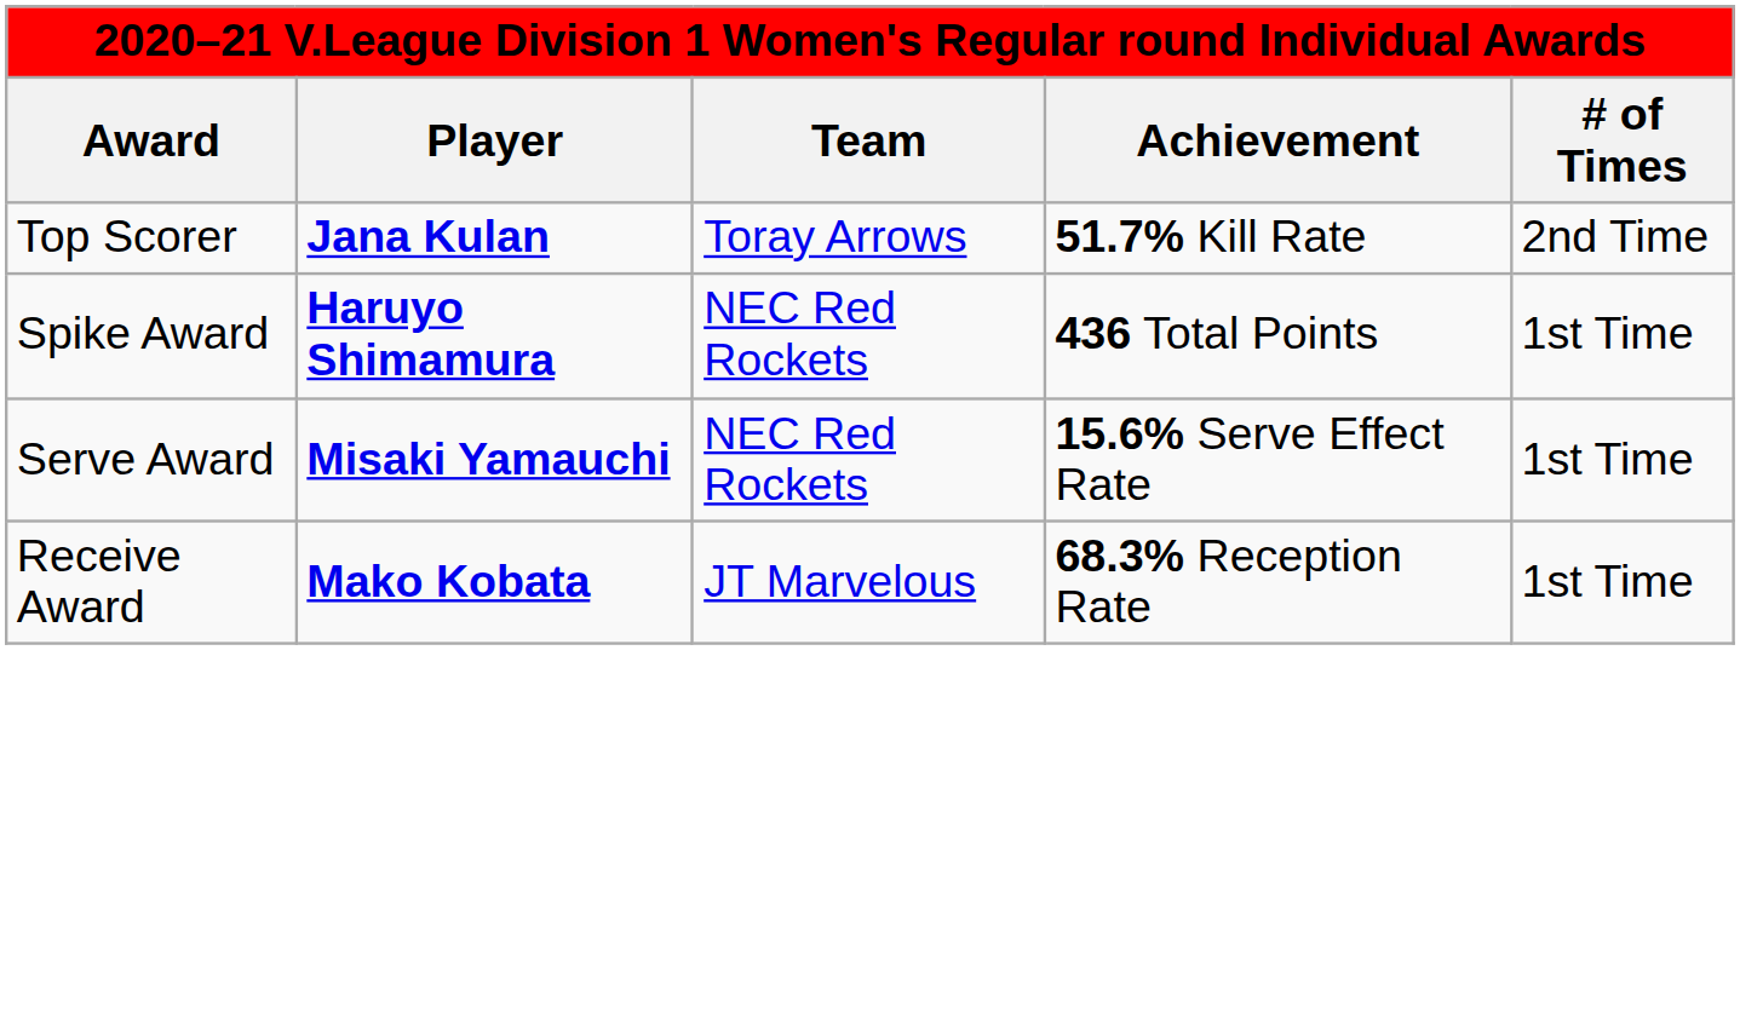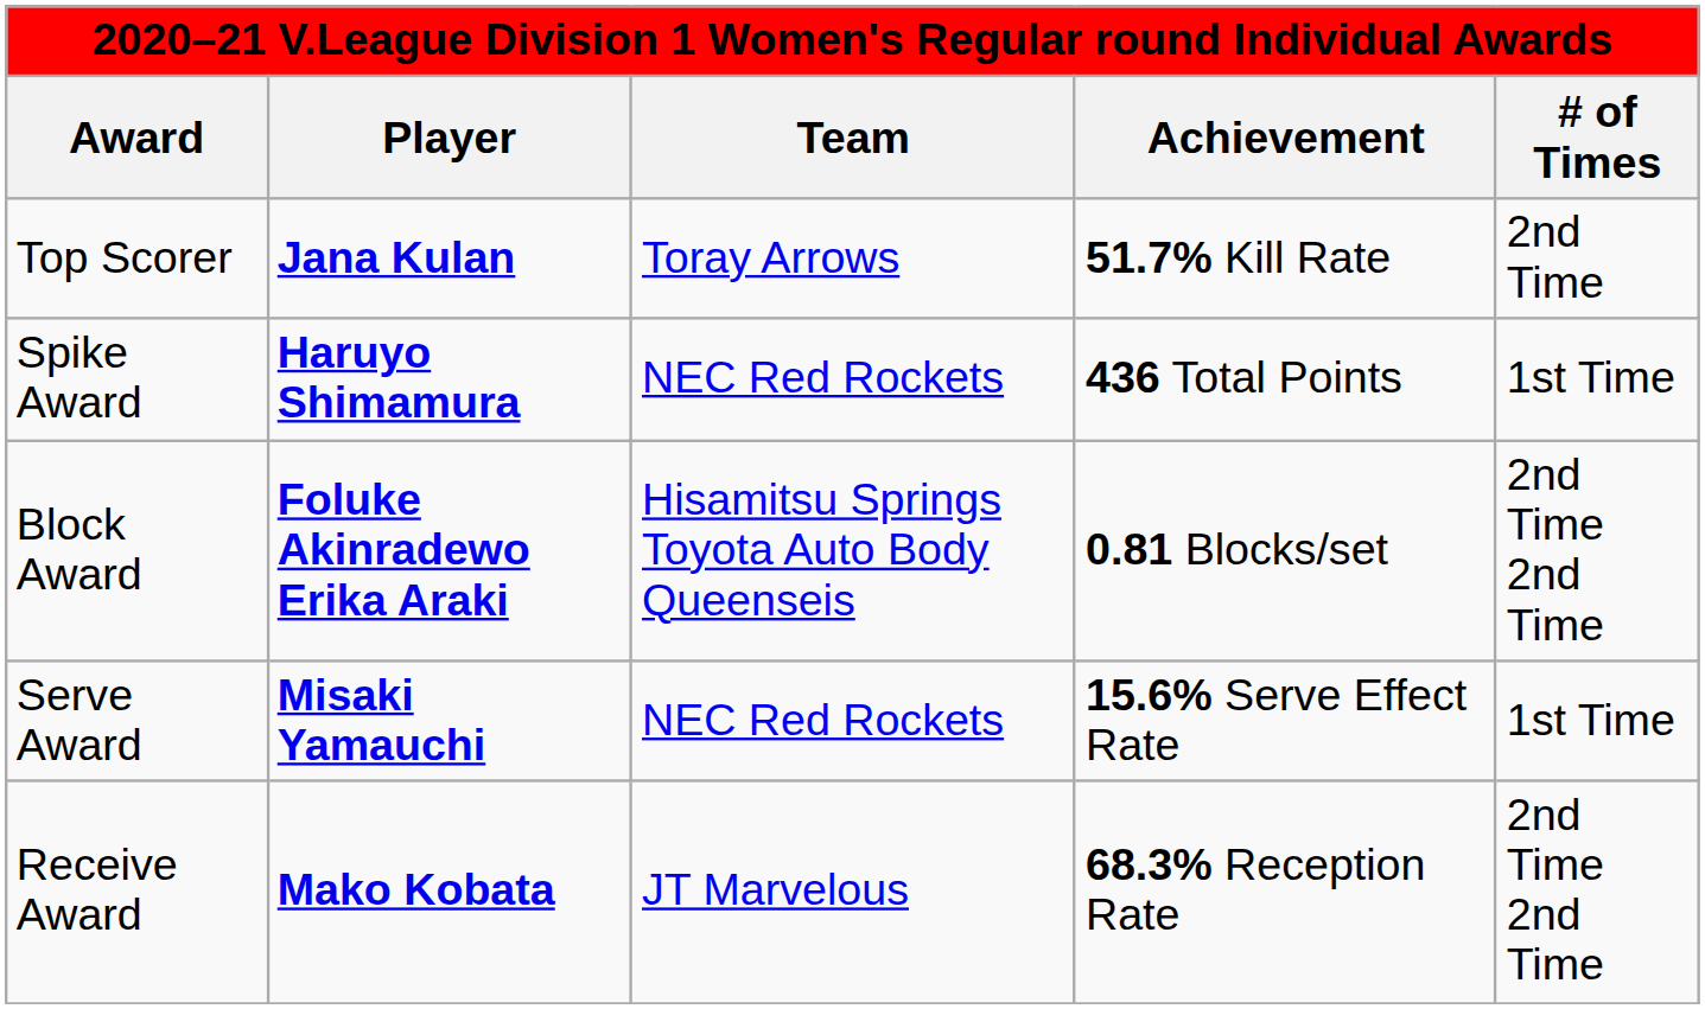+ row: Block Award | Foluke Akinradewo Erika Araki | Hisamitsu Springs Toyota Auto Body Queenseis | 0.81 Blocks/set | 2nd Time 2nd Time
Receive Award | # of Times: 1st Time -> 2nd Time 2nd Time
